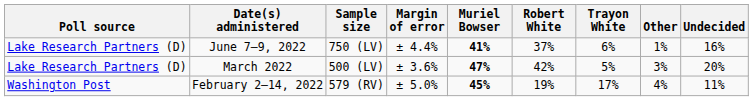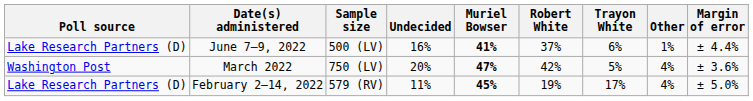columns swapped: Margin of error <-> Undecided
June 7–9, 2022 | Sample size: 750 (LV) -> 500 (LV)
March 2022 | Poll source: Lake Research Partners (D) -> Washington Post
March 2022 | Sample size: 500 (LV) -> 750 (LV)
March 2022 | Other: 3% -> 4%
February 2–14, 2022 | Poll source: Washington Post -> Lake Research Partners (D)
